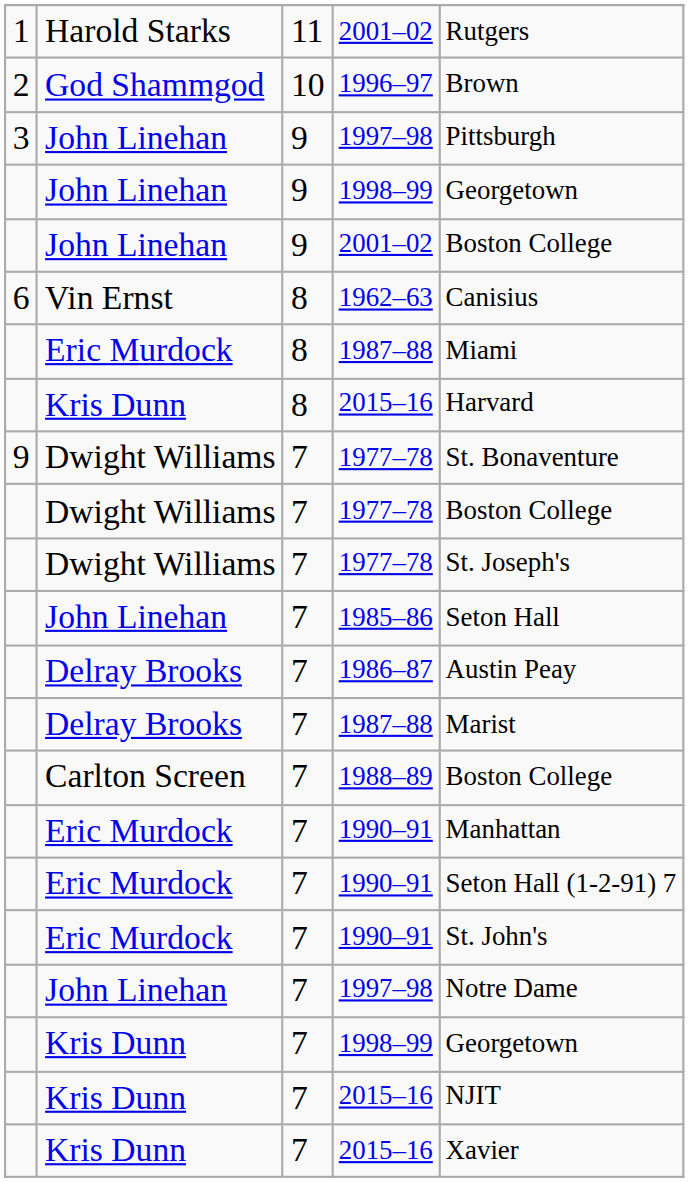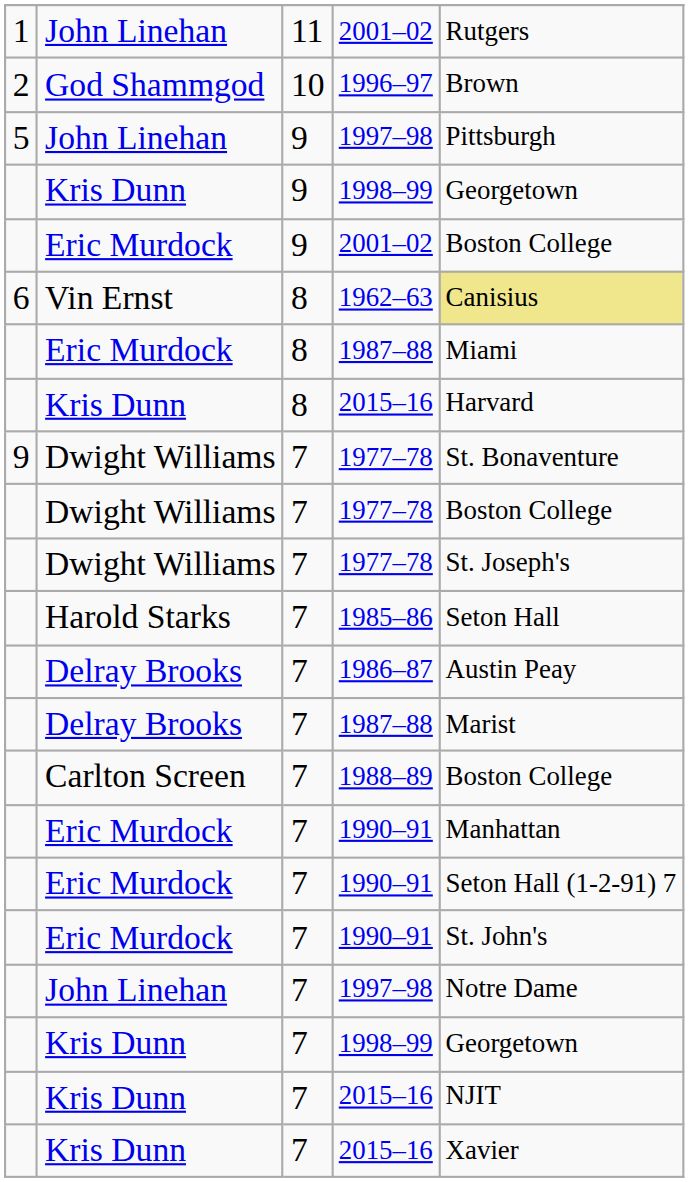11 / 2001–02 | column 2: Harold Starks -> John Linehan
9 / 1997–98 | column 1: 3 -> 5
9 / 1998–99 | column 2: John Linehan -> Kris Dunn
9 / 2001–02 | column 2: John Linehan -> Eric Murdock
1962–63 | column 5: no background -> khaki background
1985–86 | column 2: John Linehan -> Harold Starks
